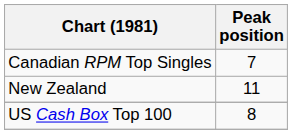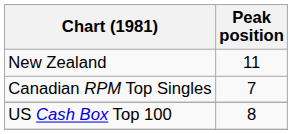rows swapped: Canadian RPM Top Singles <-> New Zealand
